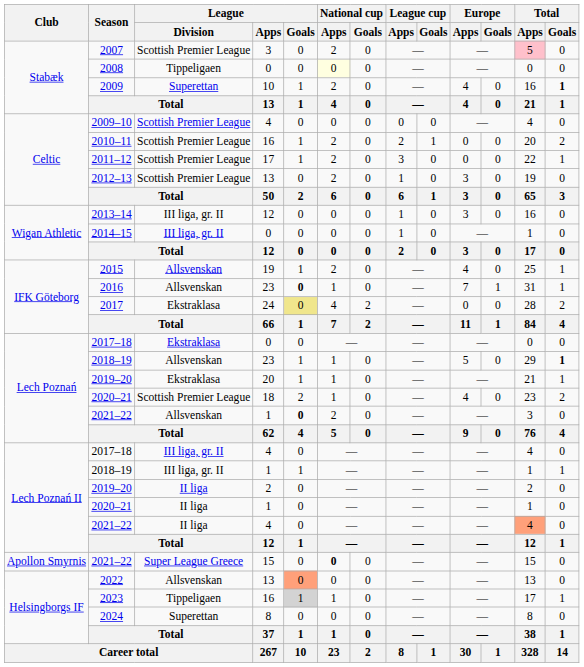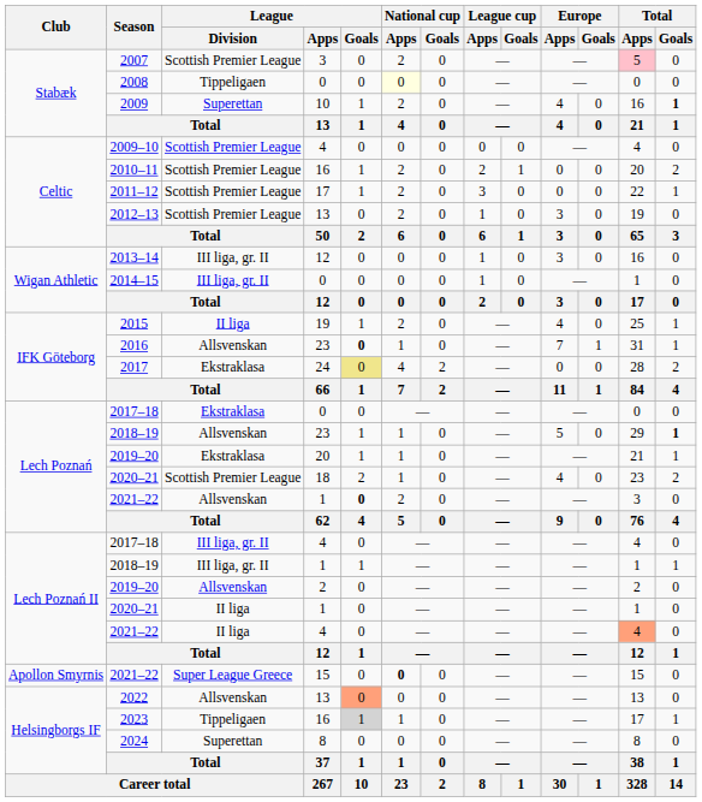2015 | League / Division: Allsvenskan -> II liga
2019–20 / 2 | League / Division: II liga -> Allsvenskan
